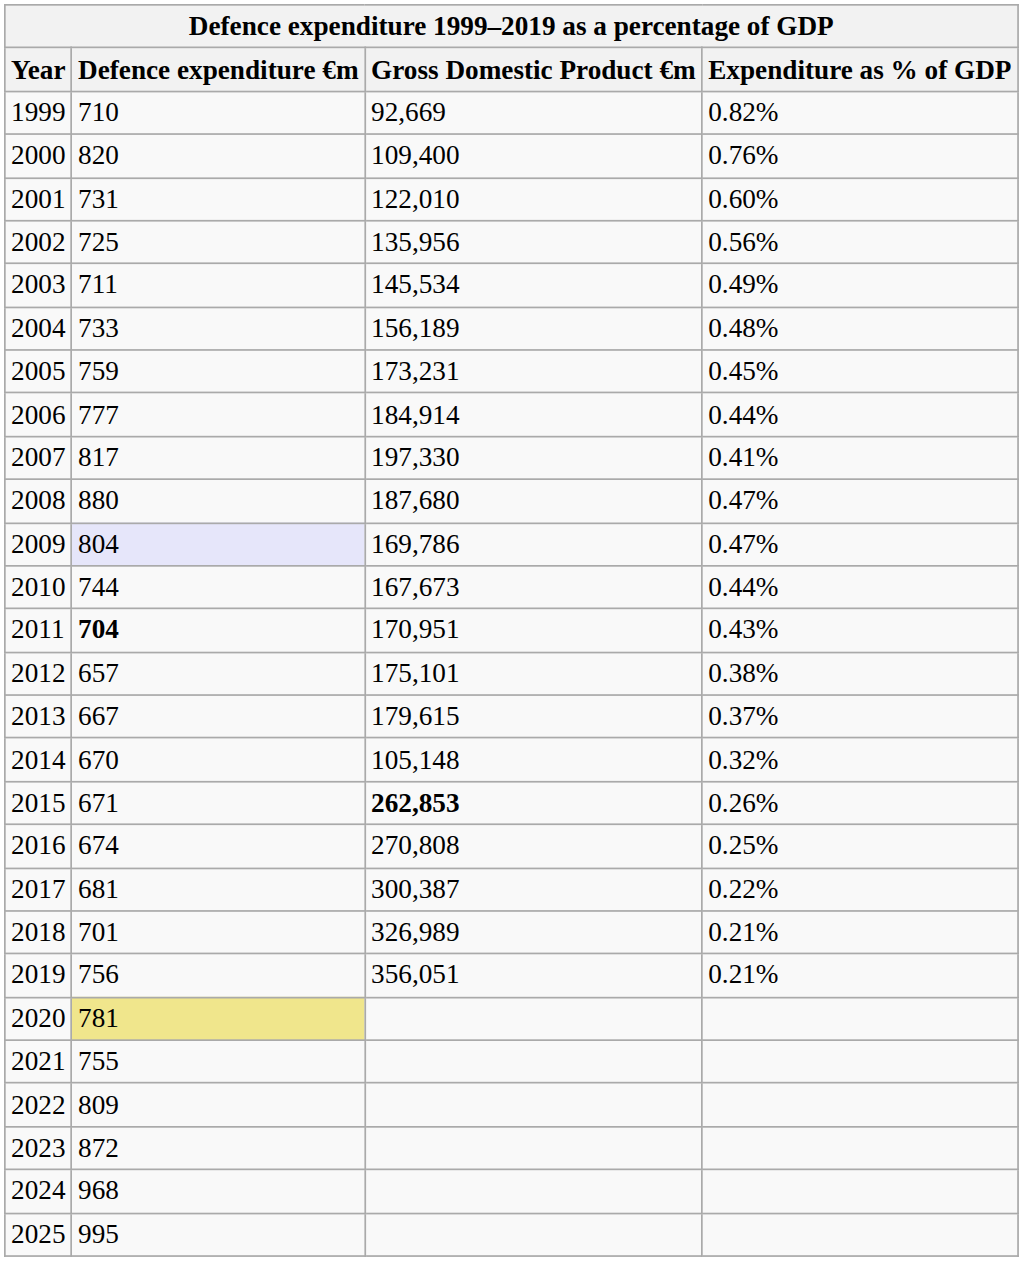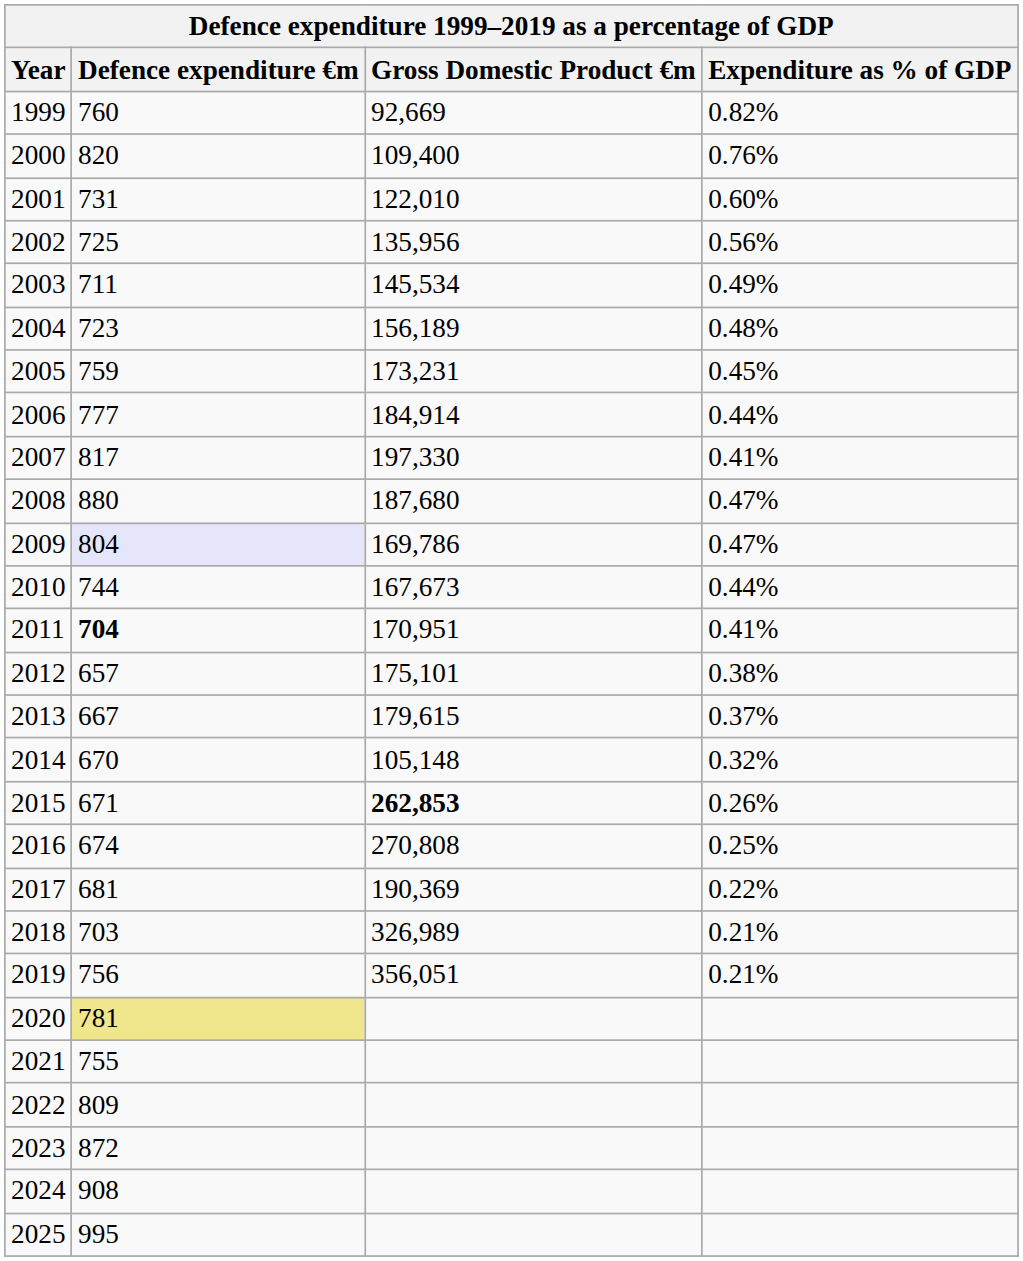1999 | Defence expenditure €m: 710 -> 760
2004 | Defence expenditure €m: 733 -> 723
2011 | Expenditure as % of GDP: 0.43% -> 0.41%
2017 | Gross Domestic Product €m: 300,387 -> 190,369
2018 | Defence expenditure €m: 701 -> 703
2024 | Defence expenditure €m: 968 -> 908
